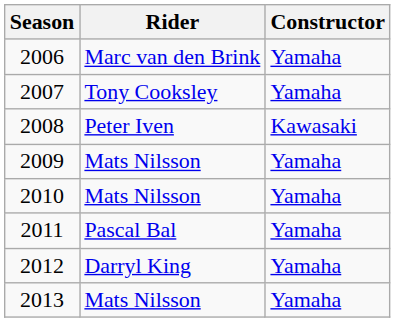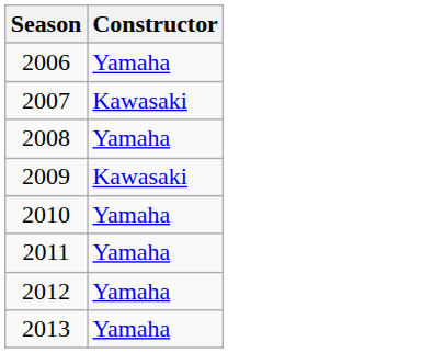- column: Rider | Marc van den Brink | Tony Cooksley | Peter Iven | Mats Nilsson | Mats Nilsson | Pascal Bal | Darryl King | Mats Nilsson
2007 | Constructor: Yamaha -> Kawasaki
2008 | Constructor: Kawasaki -> Yamaha
2009 | Constructor: Yamaha -> Kawasaki
